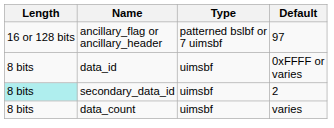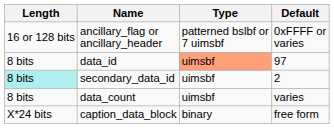ancillary_flag or ancillary_header | Default: 97 -> 0xFFFF or varies
data_id | Type: no background -> lightsalmon background
data_id | Default: 0xFFFF or varies -> 97
+ row: X*24 bits | caption_data_block | binary | free form
